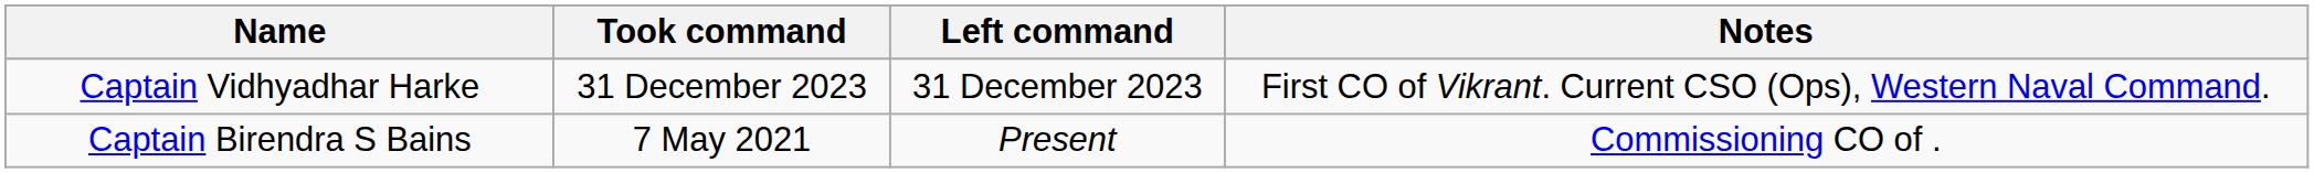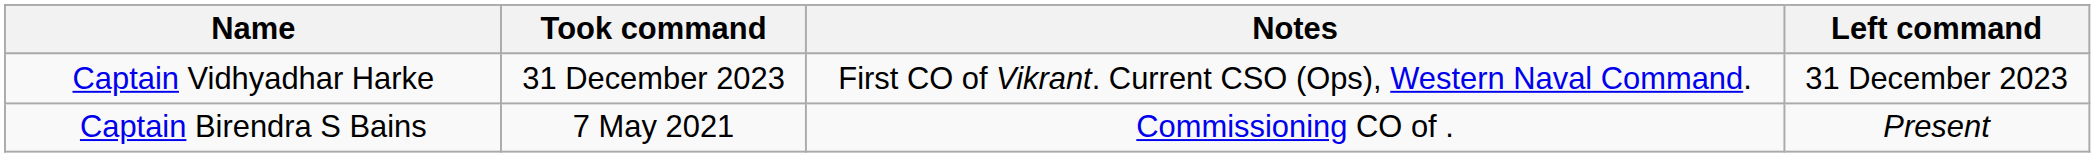columns swapped: Left command <-> Notes
